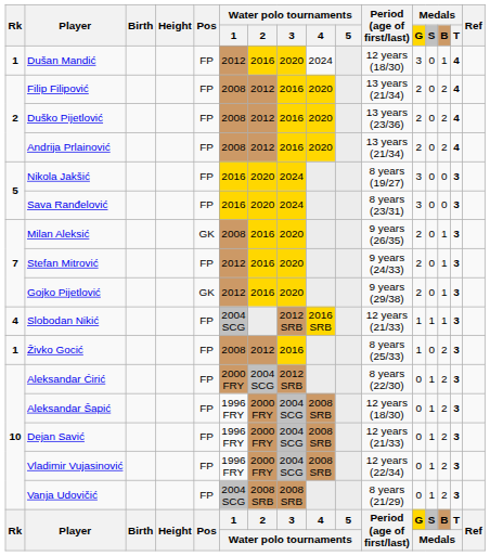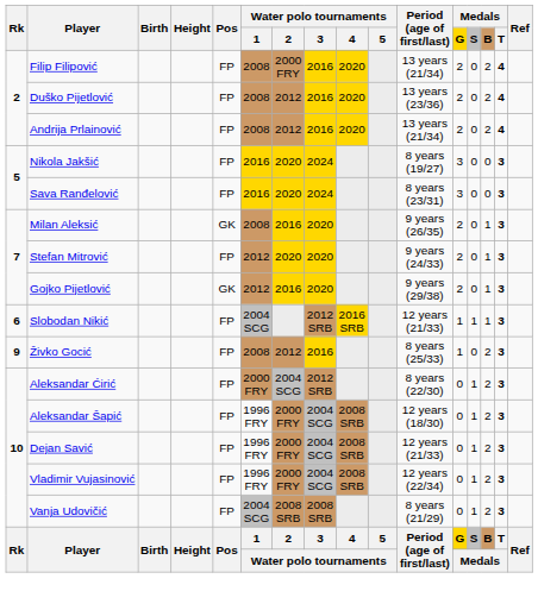- row: 1 | Dušan Mandić | FP | 2012 | 2016 | 2020 | 2024 | 12 years (18/30) | 3 | 0 | 1 | 4
Filip Filipović | Water polo tournaments / 2: 2012 -> 2000 FRY
Stefan Mitrović | Water polo tournaments / 2: 2016 -> 2020
Slobodan Nikić | Rk: 4 -> 6
Živko Gocić | Rk: 1 -> 9
